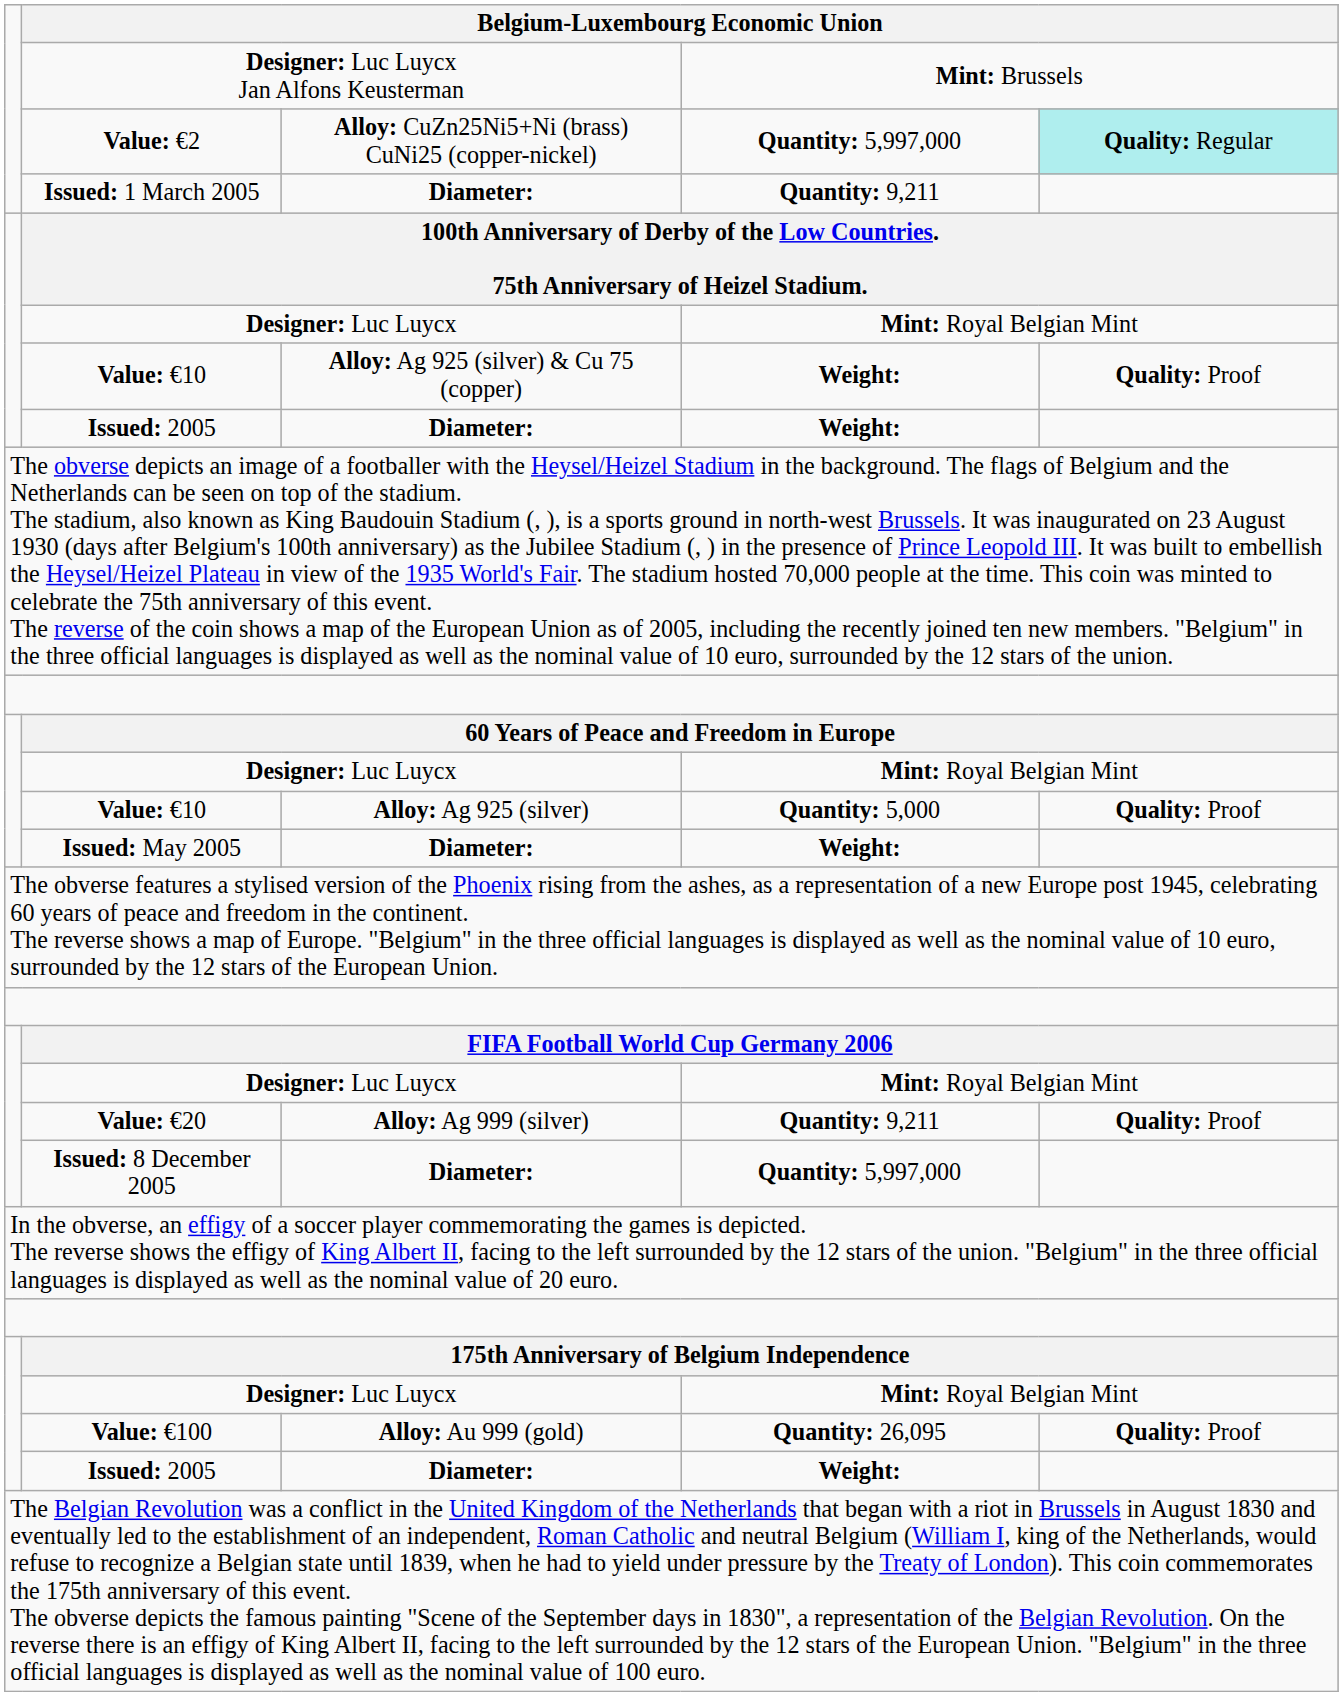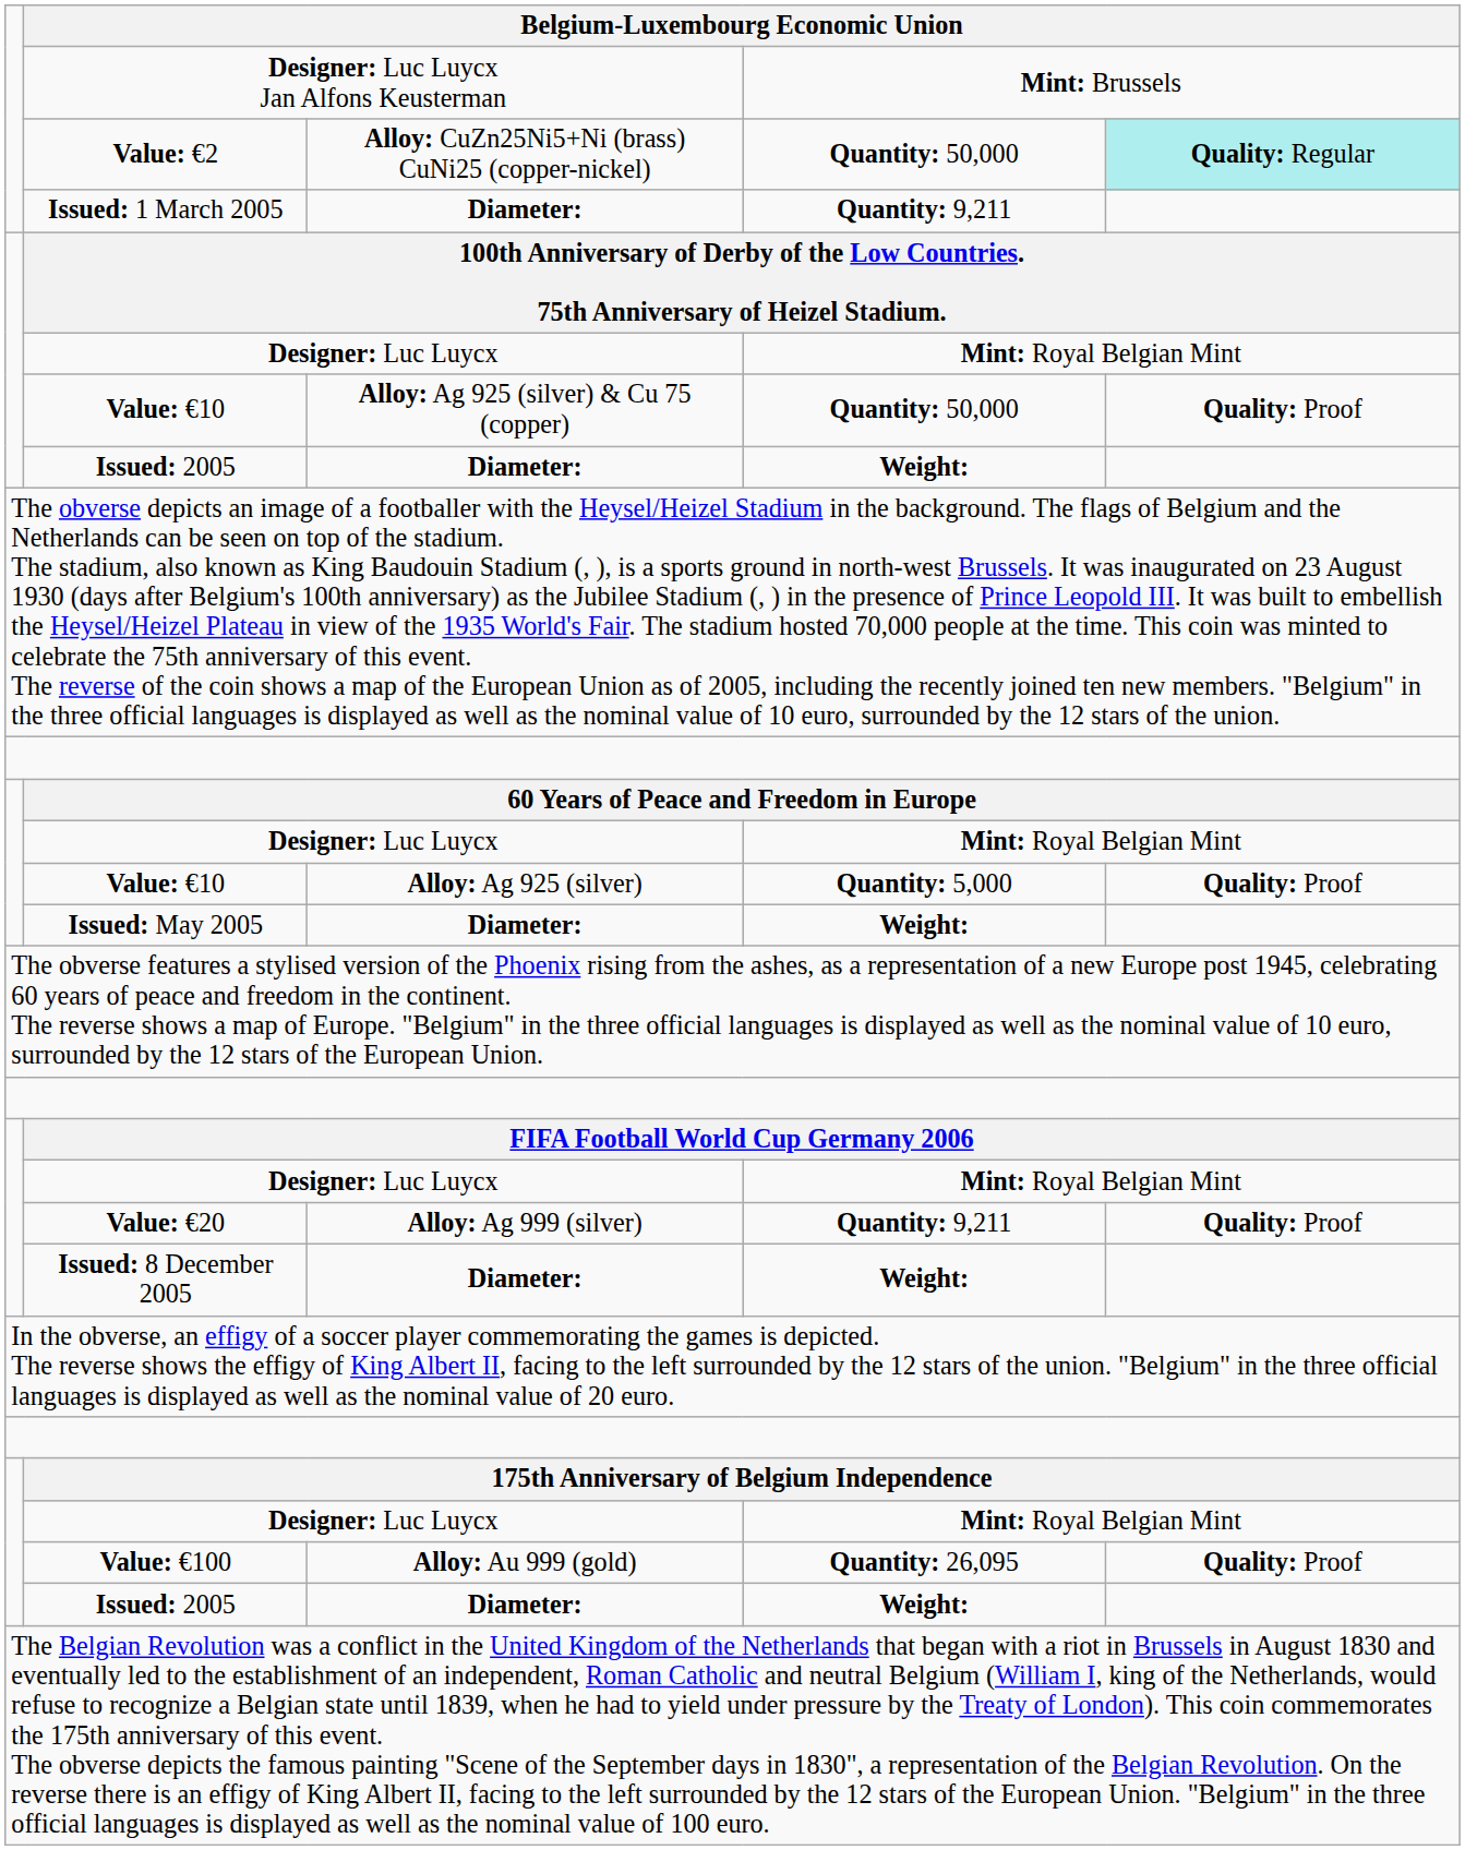Value: €2 | column 4: Quantity: 5,997,000 -> Quantity: 50,000
Value: €10 / Alloy: Ag 925 (silver) & Cu 75 (copper) | column 4: Weight: -> Quantity: 50,000
Issued: 8 December 2005 | column 4: Quantity: 5,997,000 -> Weight:
